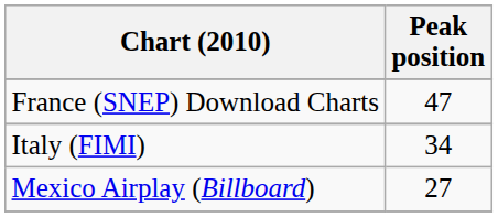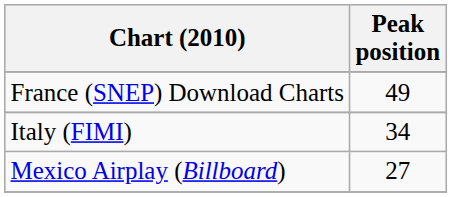France (SNEP) Download Charts | Peak position: 47 -> 49
